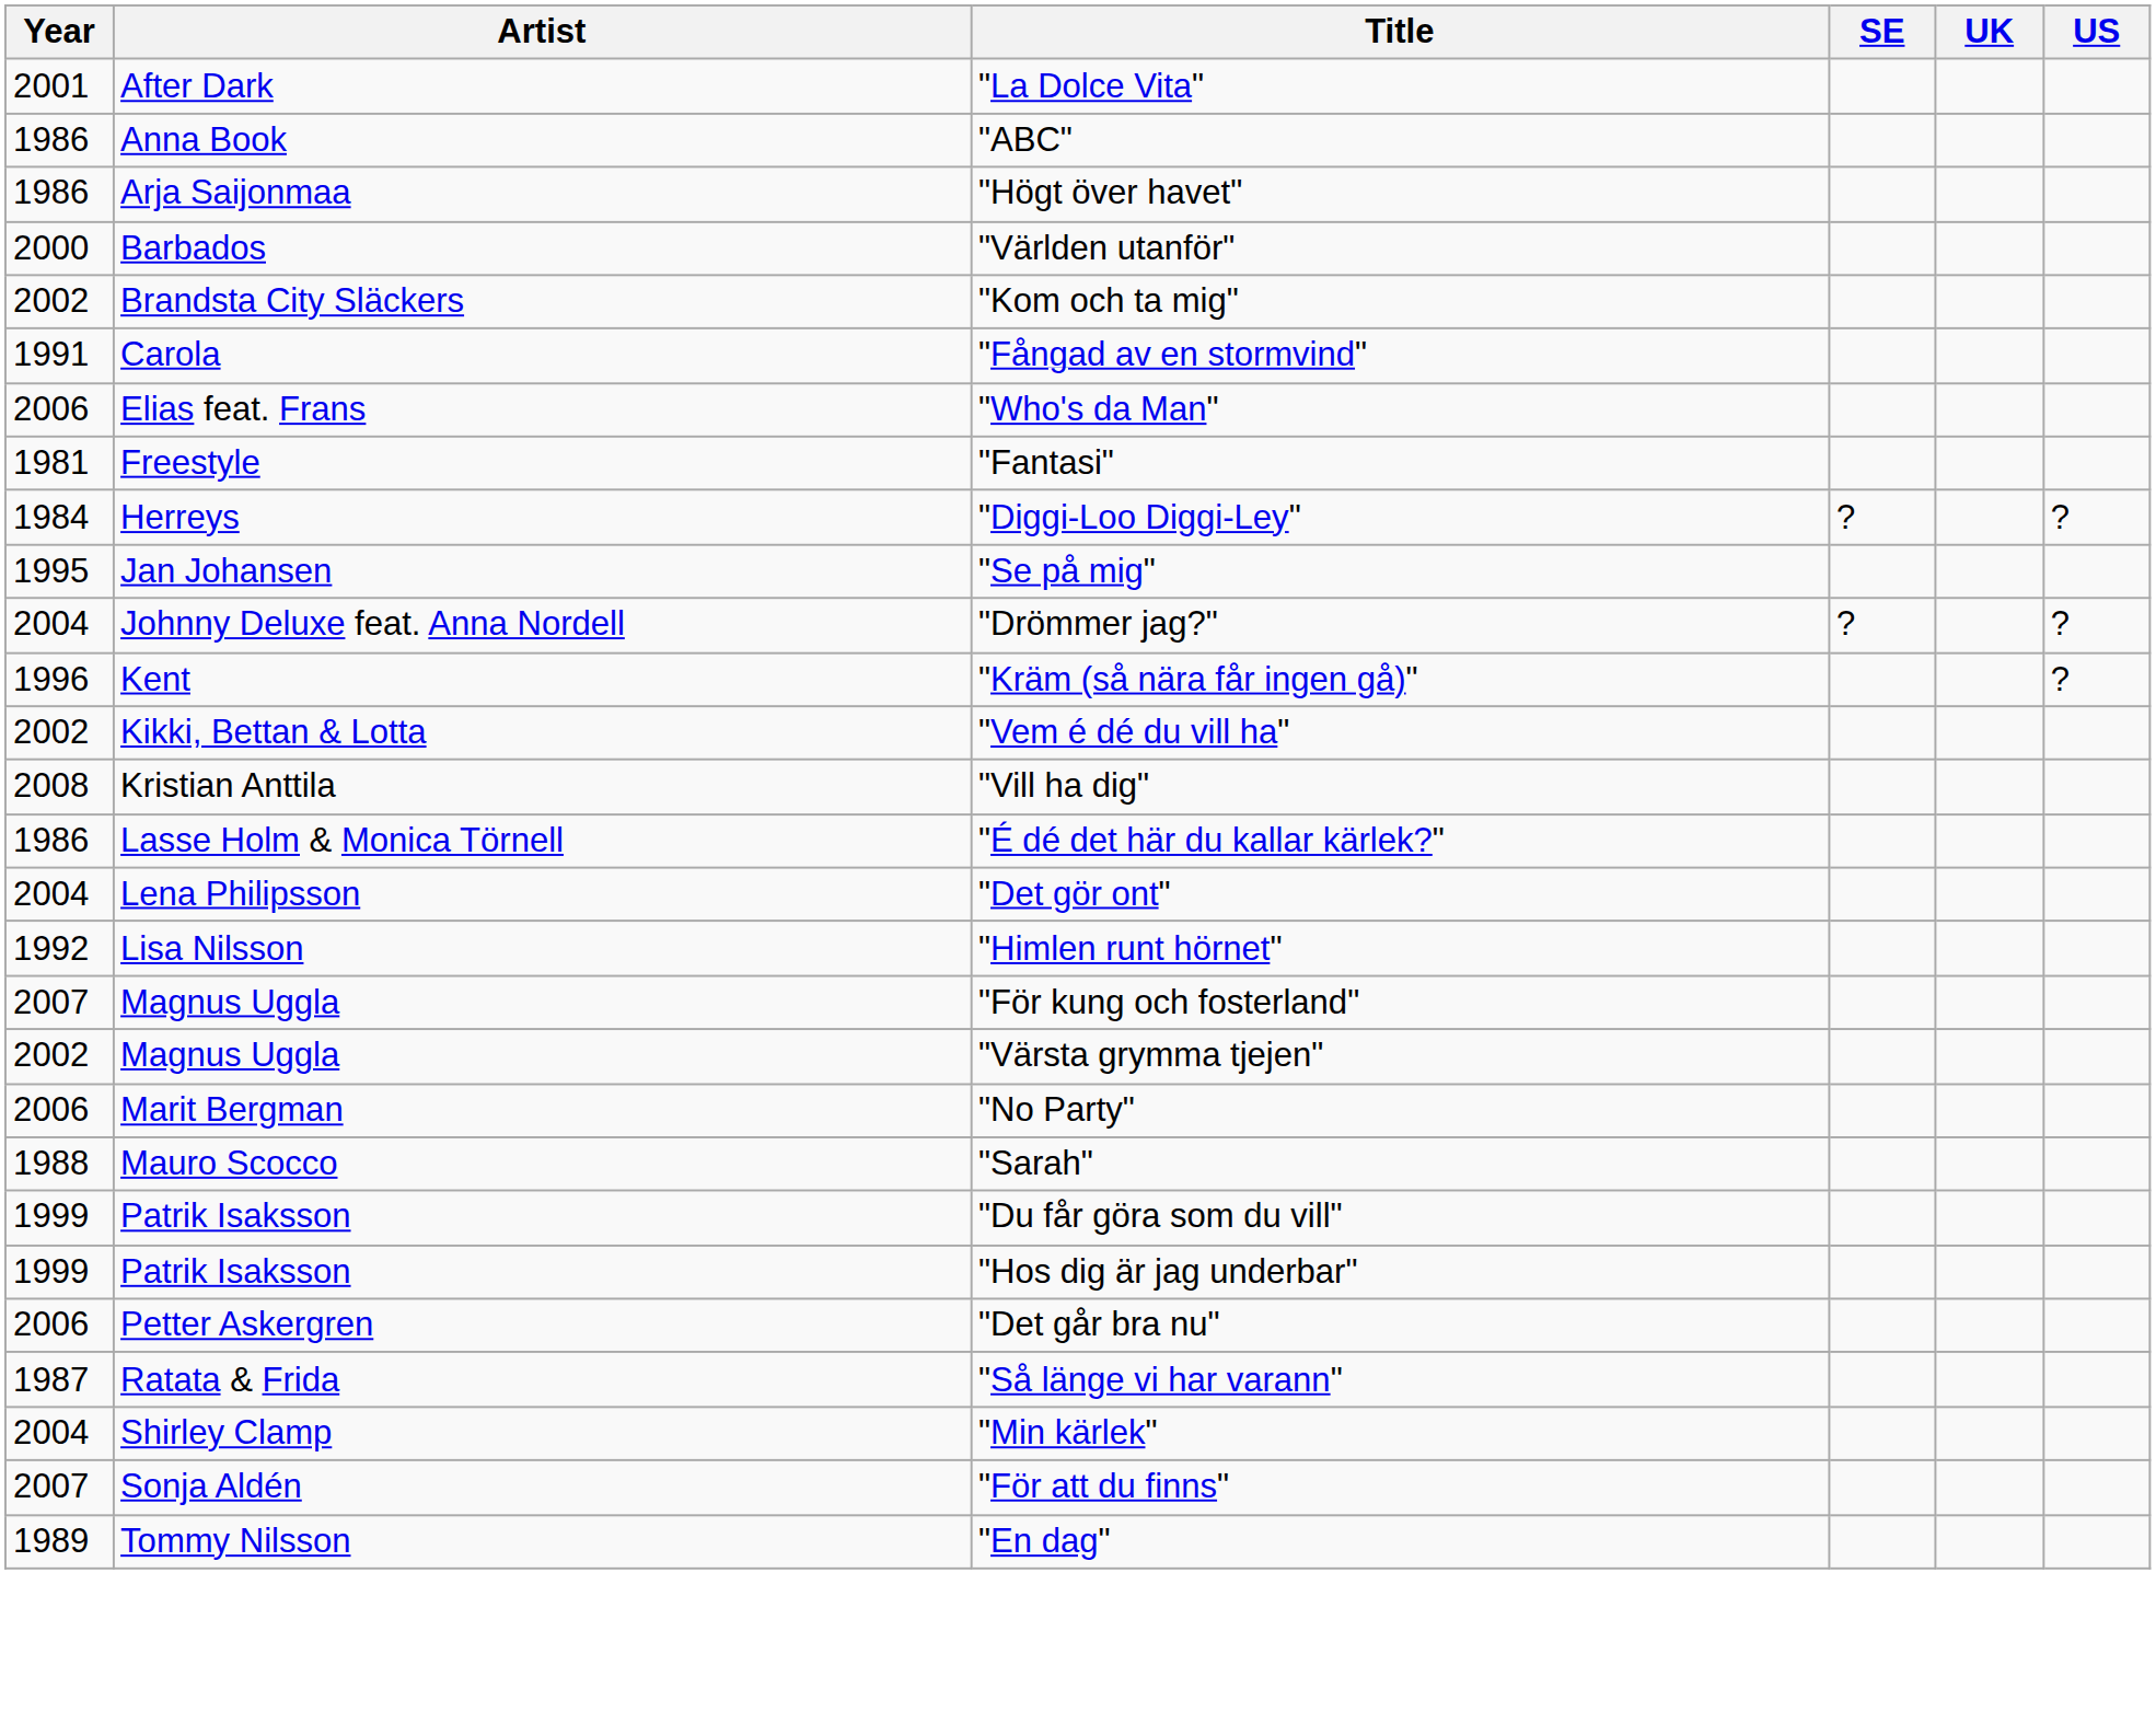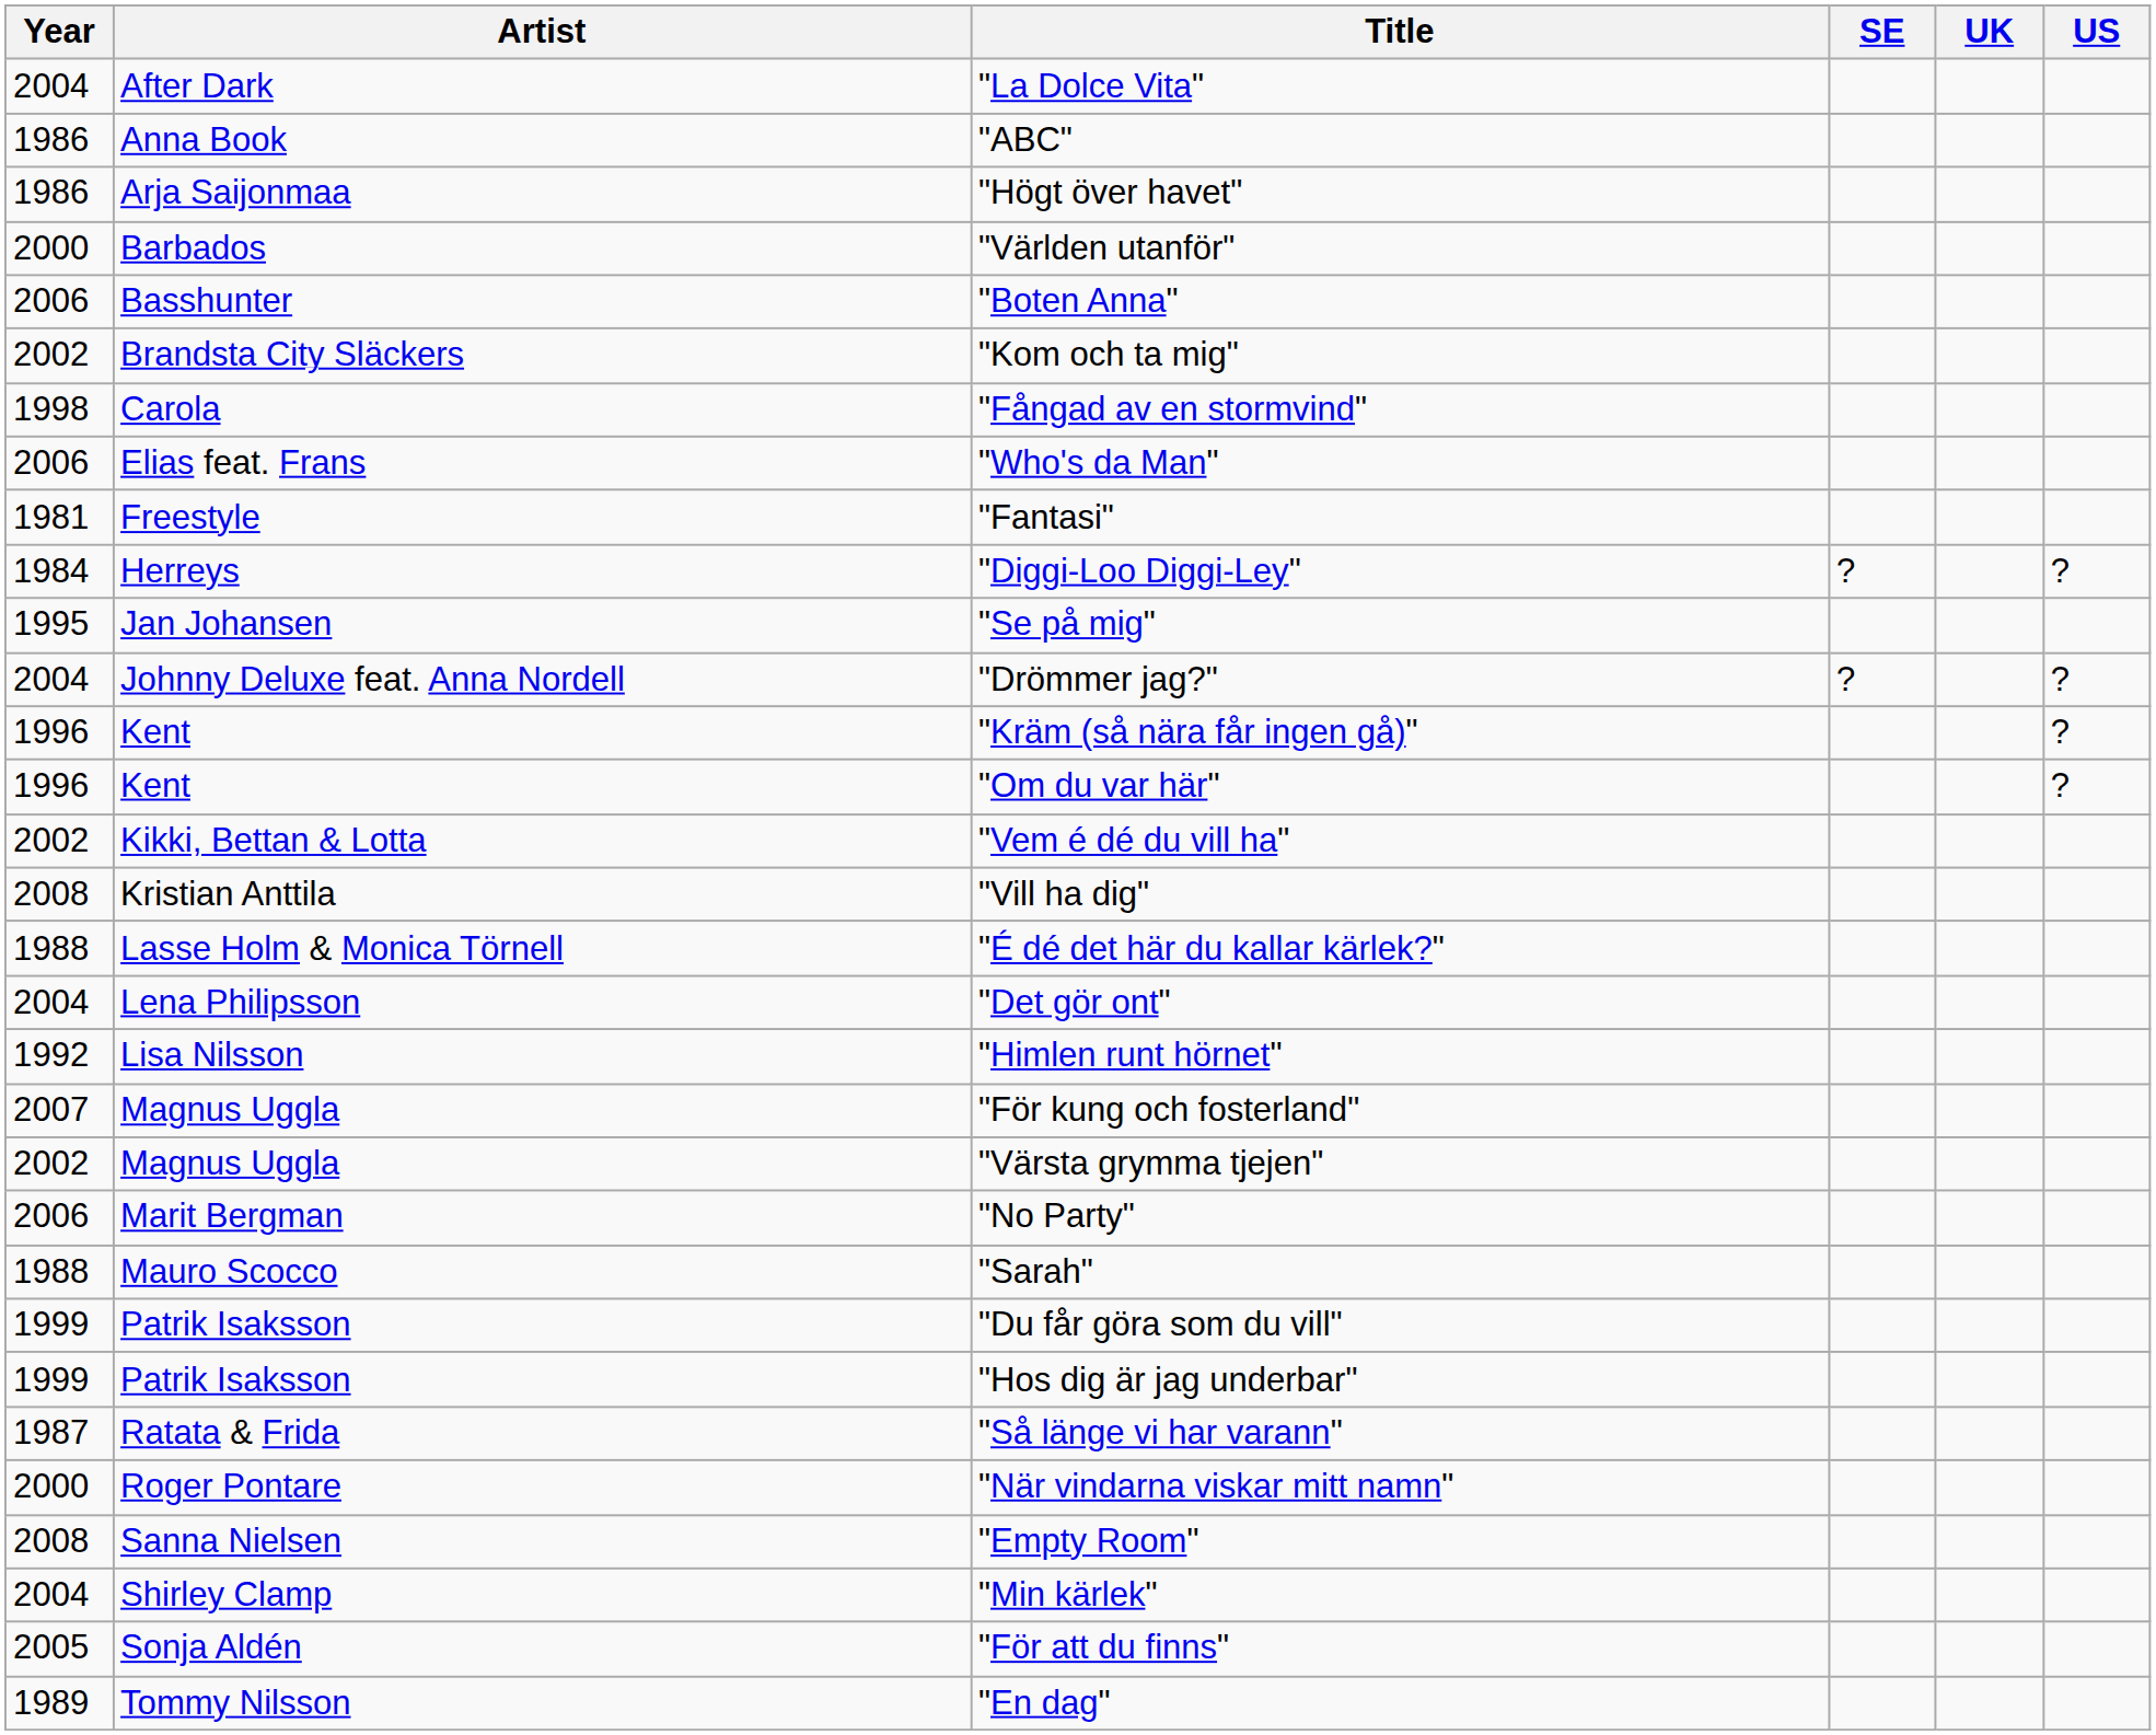"La Dolce Vita" | Year: 2001 -> 2004
+ row: 2006 | Basshunter | "Boten Anna"
"Fångad av en stormvind" | Year: 1991 -> 1998
+ row: 1996 | Kent | "Om du var här" | ?
"É dé det här du kallar kärlek?" | Year: 1986 -> 1988
- row: 2006 | Petter Askergren | "Det går bra nu"
+ row: 2000 | Roger Pontare | "När vindarna viskar mitt namn"
+ row: 2008 | Sanna Nielsen | "Empty Room"
"För att du finns" | Year: 2007 -> 2005
